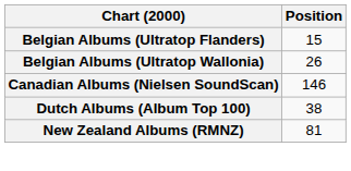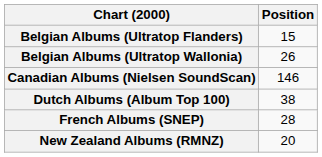+ row: French Albums (SNEP) | 28
New Zealand Albums (RMNZ) | Position: 81 -> 20
